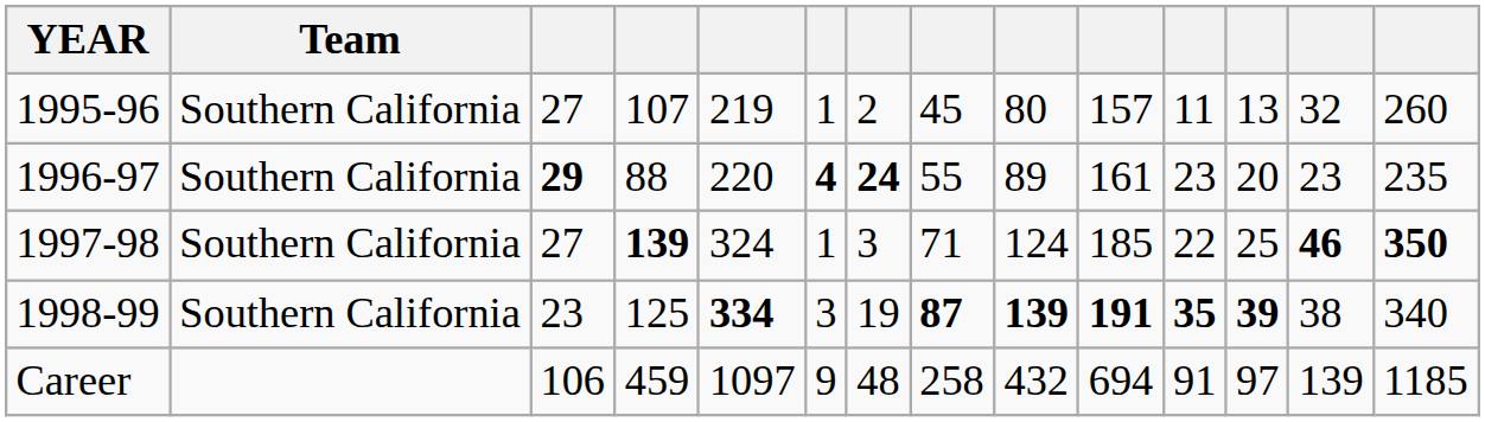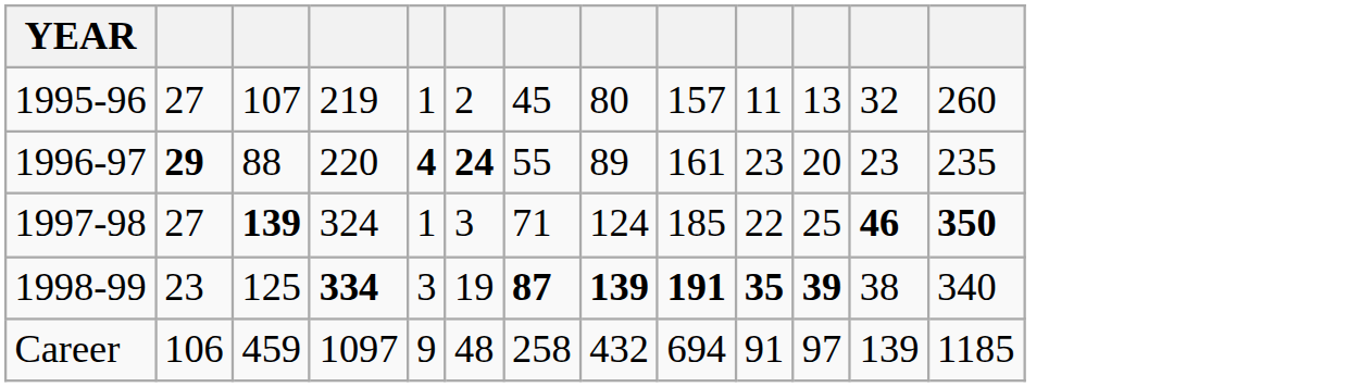- column: Team | Southern California | Southern California | Southern California | Southern California
